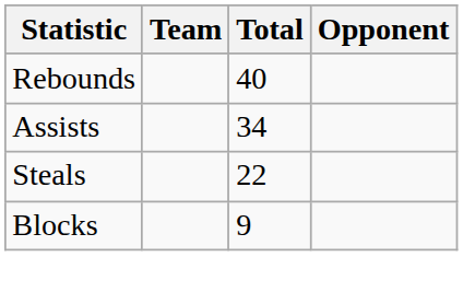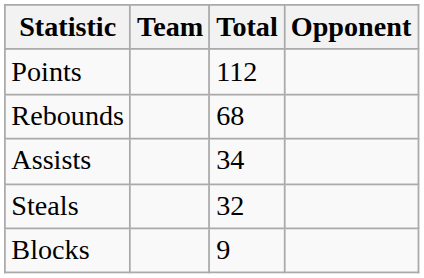+ row: Points | 112
Rebounds | Total: 40 -> 68
Steals | Total: 22 -> 32
